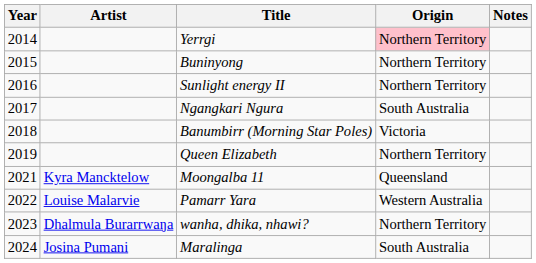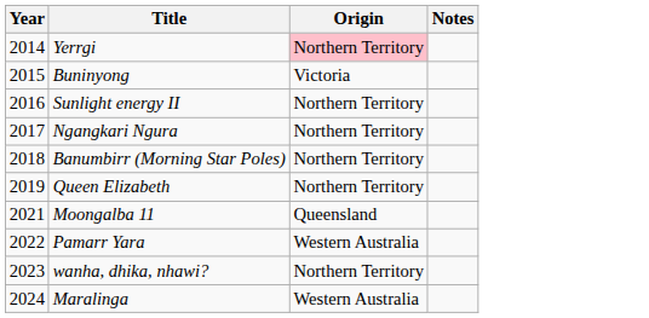- column: Artist | Kyra Mancktelow | Louise Malarvie | Dhalmula Burarrwaŋa | Josina Pumani
Buninyong | Origin: Northern Territory -> Victoria
Ngangkari Ngura | Origin: South Australia -> Northern Territory
Banumbirr (Morning Star Poles) | Origin: Victoria -> Northern Territory
Maralinga | Origin: South Australia -> Western Australia
